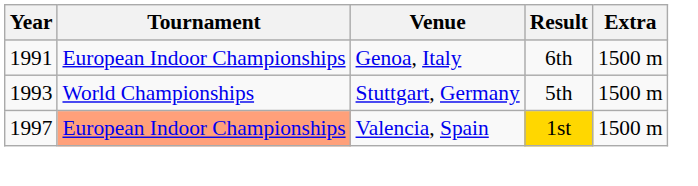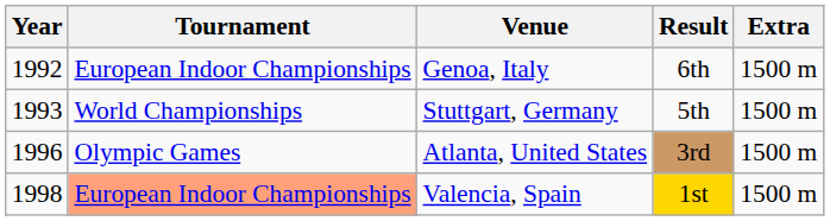Genoa, Italy | Year: 1991 -> 1992
+ row: 1996 | Olympic Games | Atlanta, United States | 3rd | 1500 m
Valencia, Spain | Year: 1997 -> 1998
